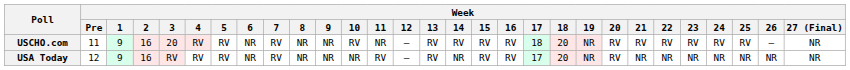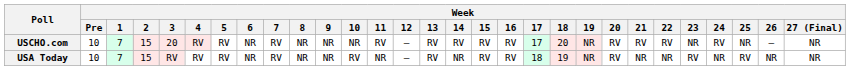USCHO.com | Week / Pre: 11 -> 10
USCHO.com | Week / 1: 9 -> 7
USCHO.com | Week / 2: 16 -> 15
USCHO.com | Week / 10: RV -> NR
USCHO.com | Week / 11: NR -> RV
USCHO.com | Week / 17: 18 -> 17
USCHO.com | Week / 23: RV -> NR
USCHO.com | Week / 25: RV -> NR
USA Today | Week / Pre: 12 -> 10
USA Today | Week / 1: 9 -> 7
USA Today | Week / 2: 16 -> 15
USA Today | Week / 10: NR -> RV
USA Today | Week / 11: RV -> NR
USA Today | Week / 17: 17 -> 18
USA Today | Week / 18: 20 -> 19
USA Today | Week / 23: NR -> RV
USA Today | Week / 25: NR -> RV
